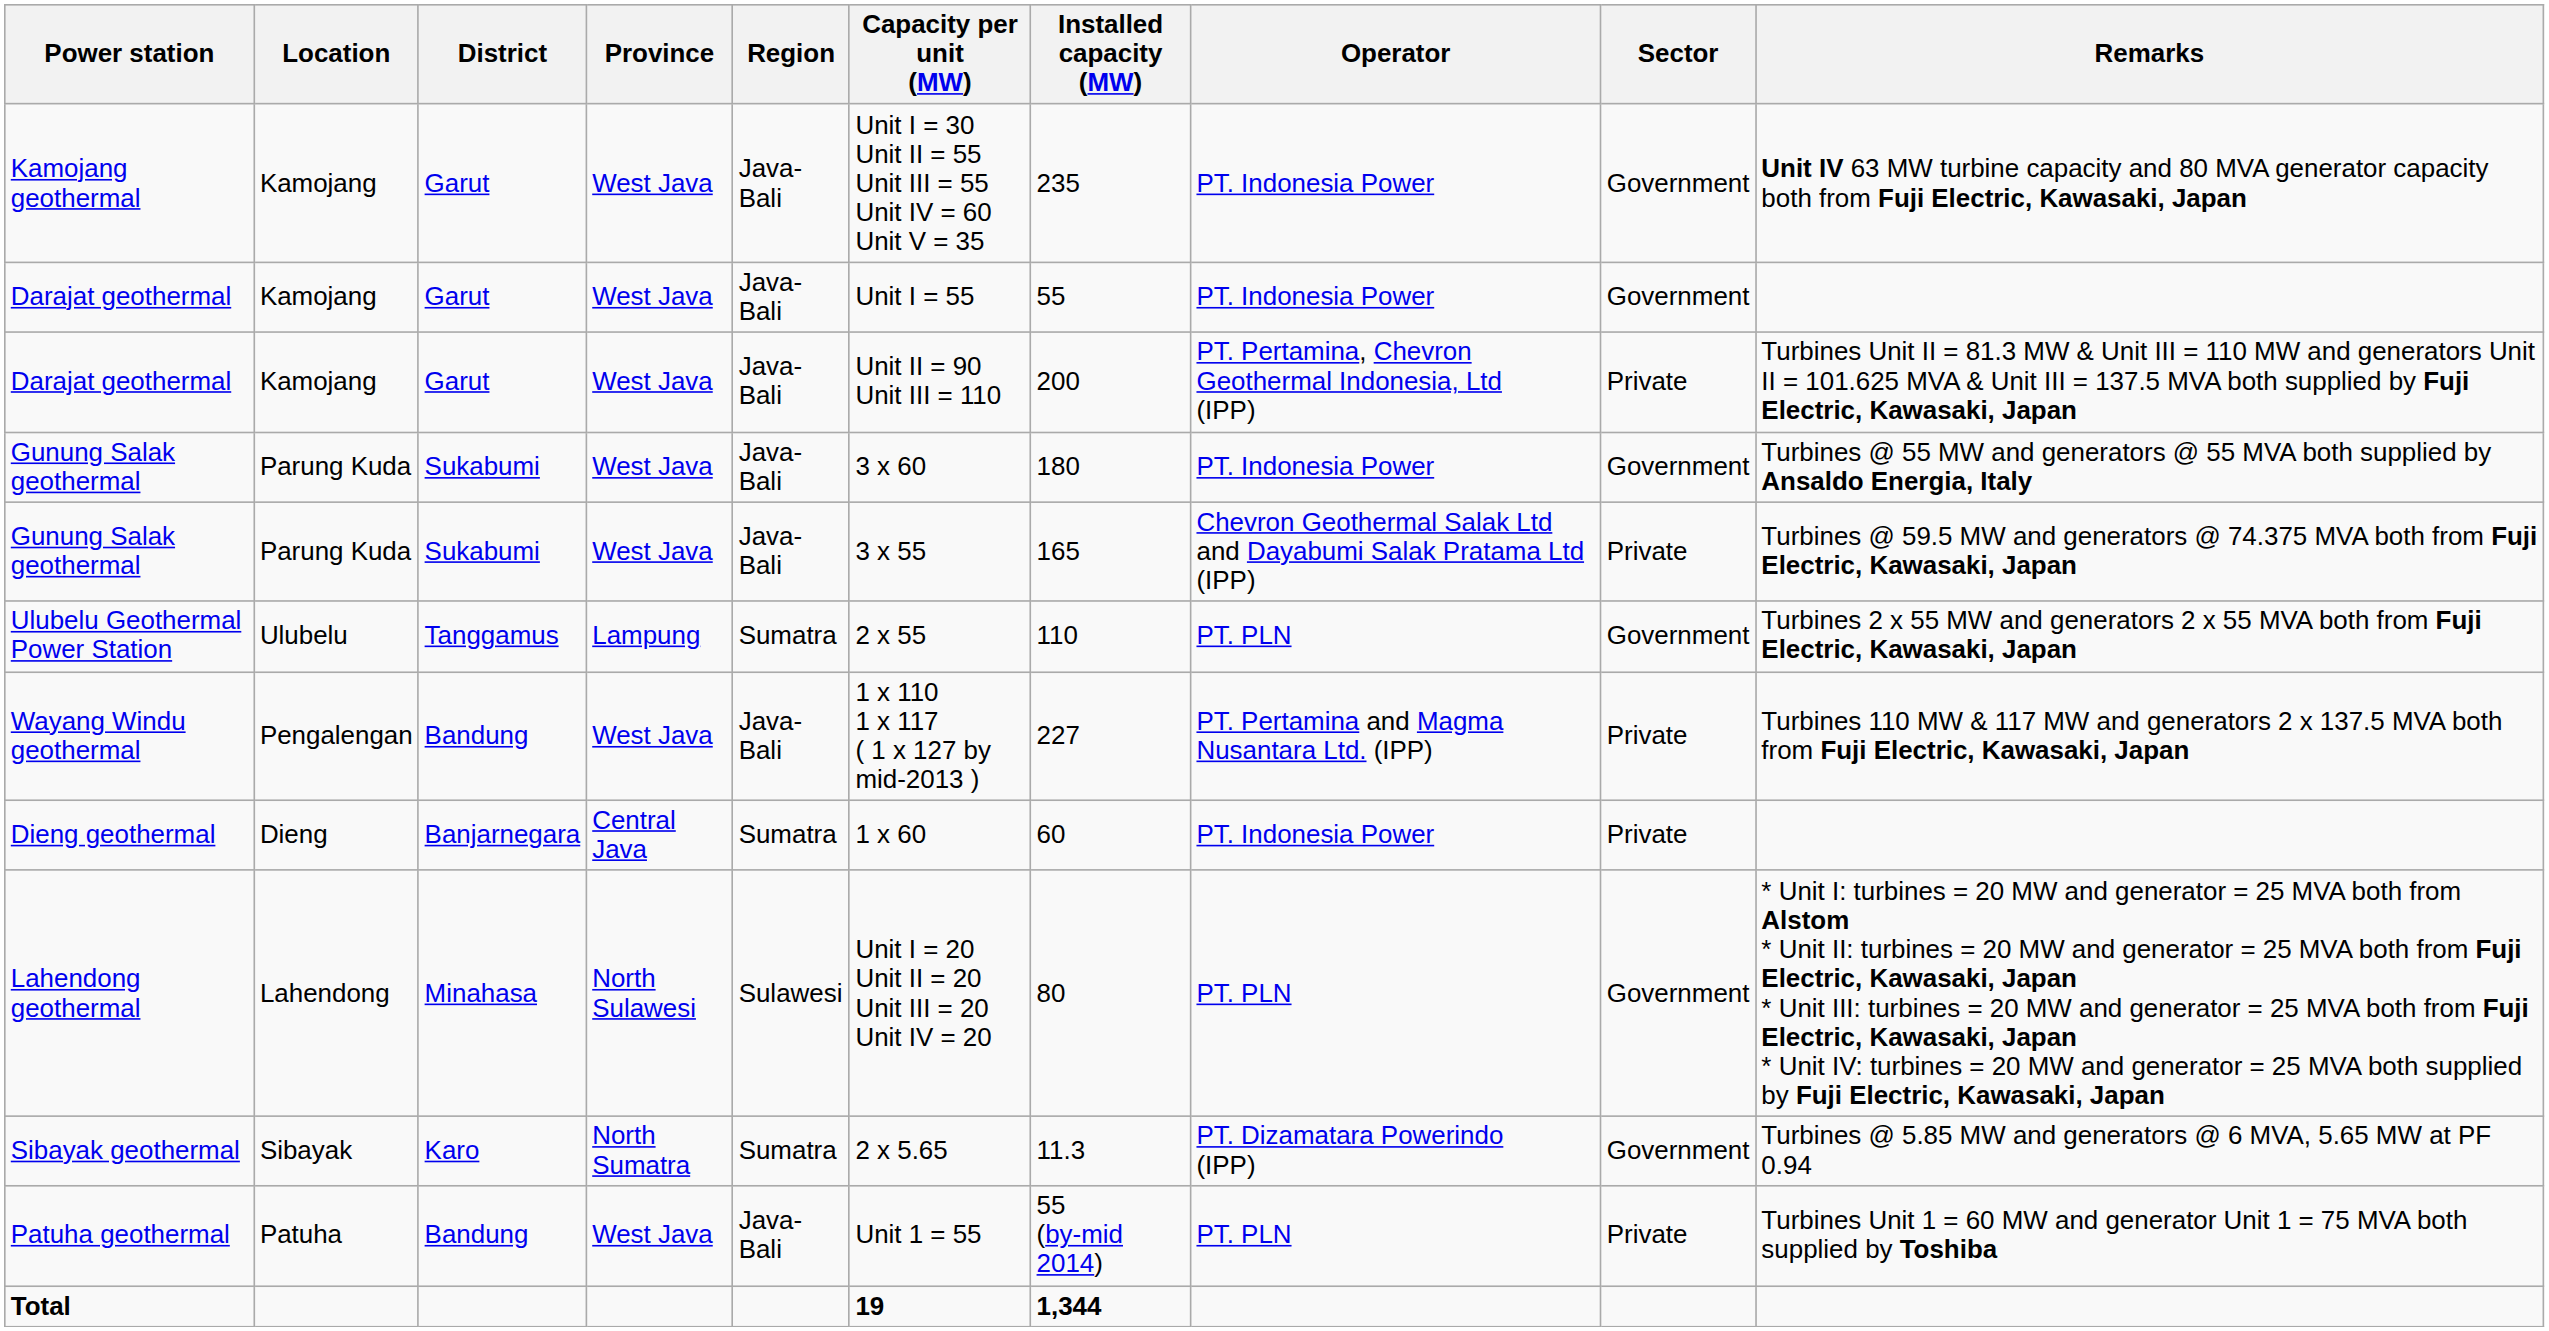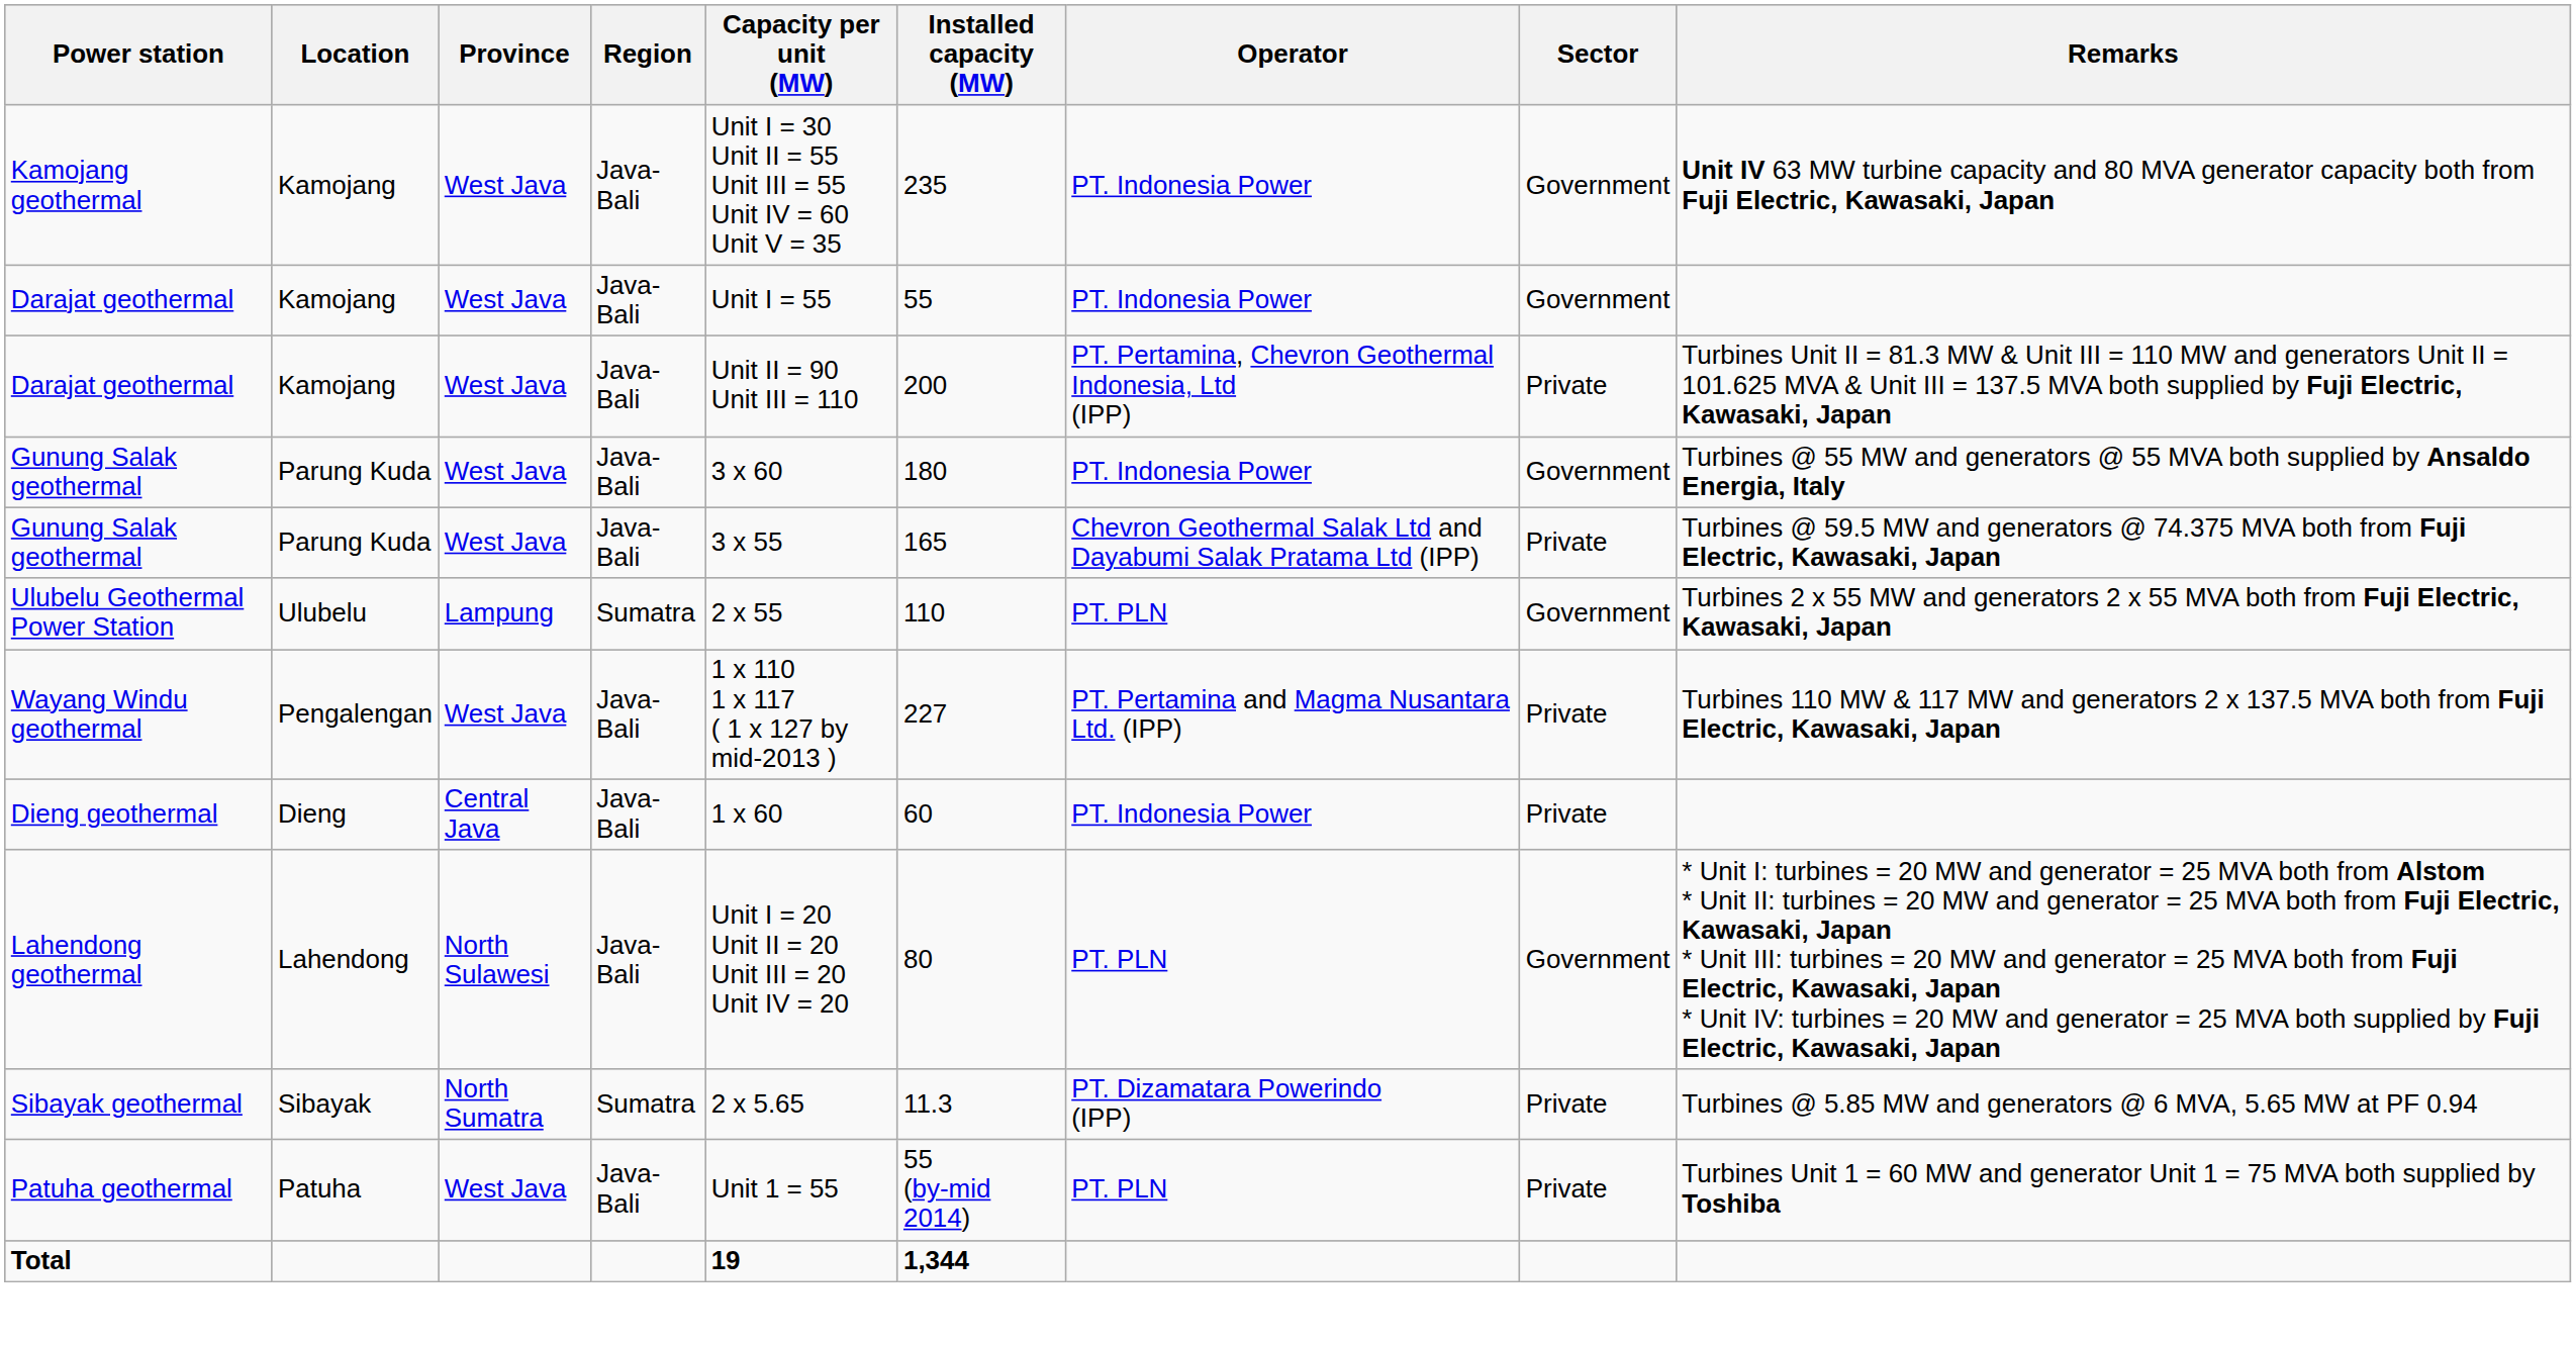- column: District | Garut | Garut | Garut | Sukabumi | Sukabumi | Tanggamus | Bandung | Banjarnegara | Minahasa | Karo | Bandung
Dieng geothermal | Region: Sumatra -> Java-Bali
Lahendong geothermal | Region: Sulawesi -> Java-Bali
Sibayak geothermal | Sector: Government -> Private
